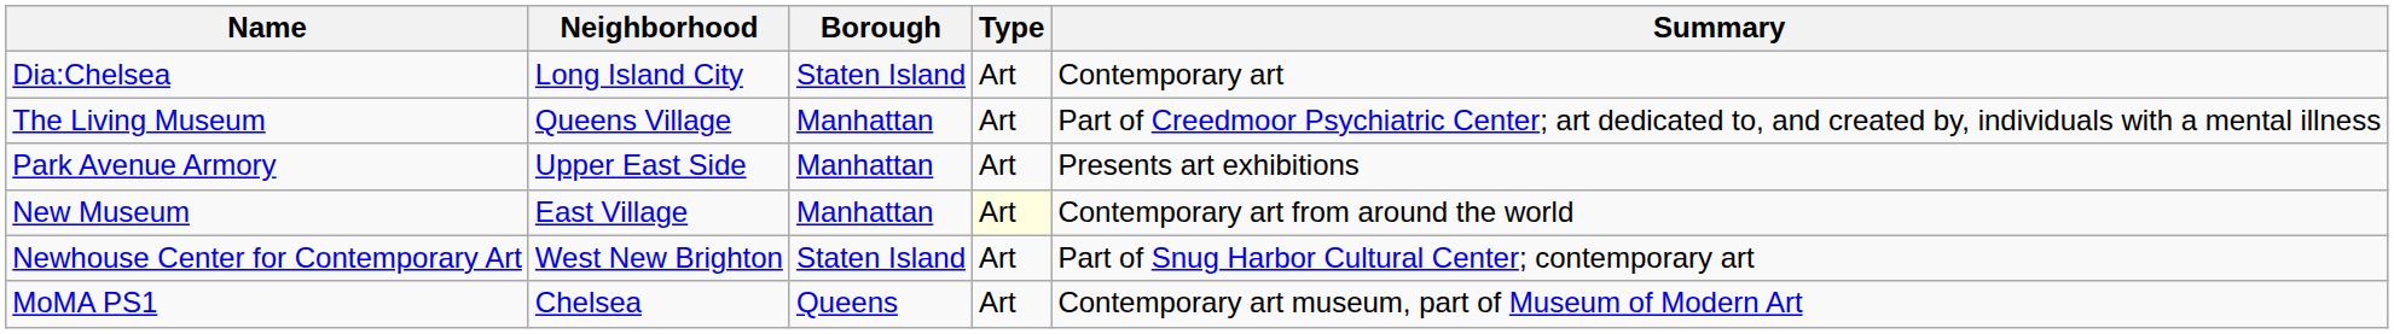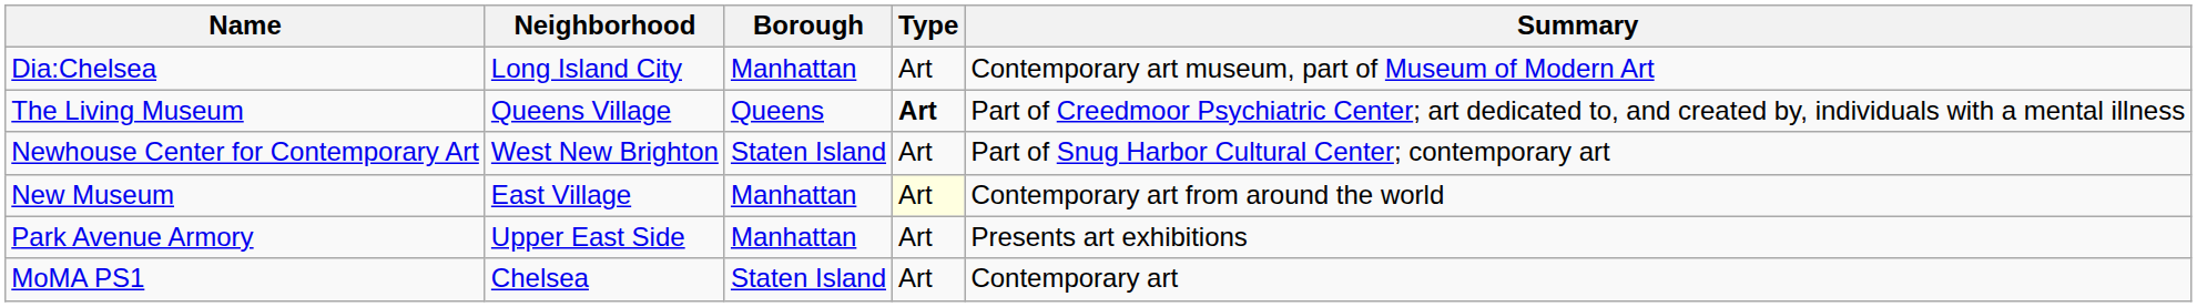Dia:Chelsea | Borough: Staten Island -> Manhattan
Dia:Chelsea | Summary: Contemporary art -> Contemporary art museum, part of Museum of Modern Art
The Living Museum | Borough: Manhattan -> Queens
The Living Museum | Type: normal -> bold
rows swapped: Newhouse Center for Contemporary Art <-> Park Avenue Armory
MoMA PS1 | Borough: Queens -> Staten Island
MoMA PS1 | Summary: Contemporary art museum, part of Museum of Modern Art -> Contemporary art
